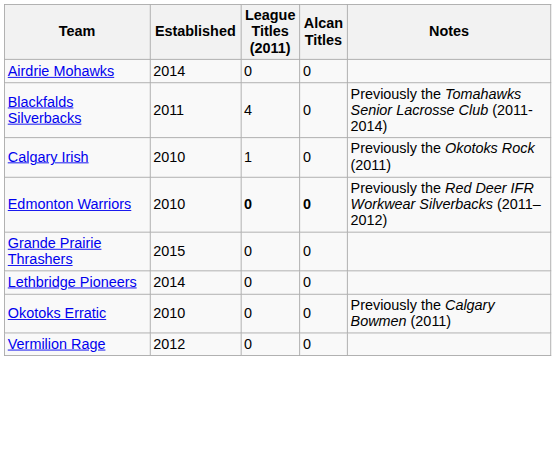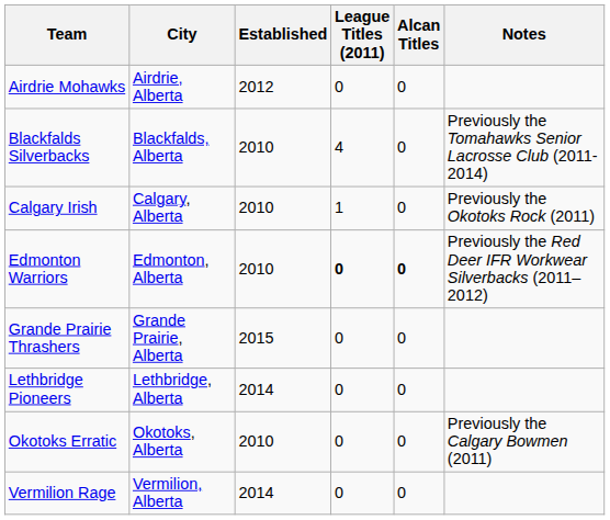+ column: City | Airdrie, Alberta | Blackfalds, Alberta | Calgary, Alberta | Edmonton, Alberta | Grande Prairie, Alberta | Lethbridge, Alberta | Okotoks, Alberta | Vermilion, Alberta
Airdrie Mohawks | Established: 2014 -> 2012
Blackfalds Silverbacks | Established: 2011 -> 2010
Vermilion Rage | Established: 2012 -> 2014
